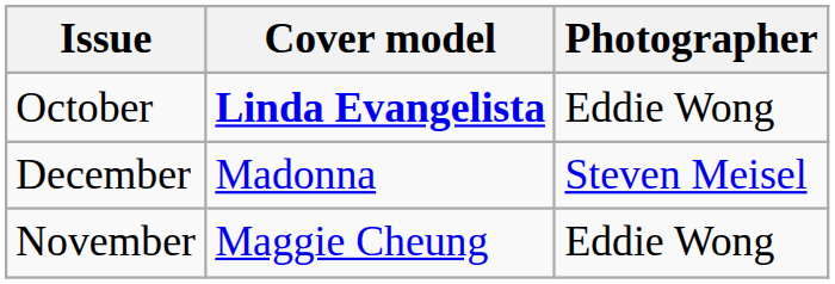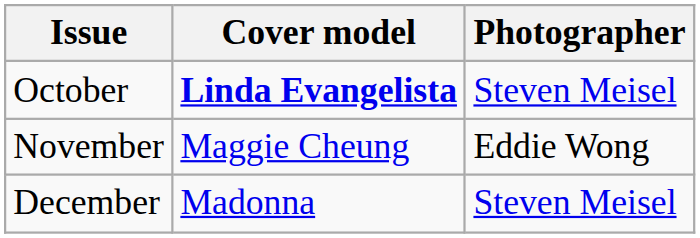October | Photographer: Eddie Wong -> Steven Meisel
rows swapped: November <-> December
